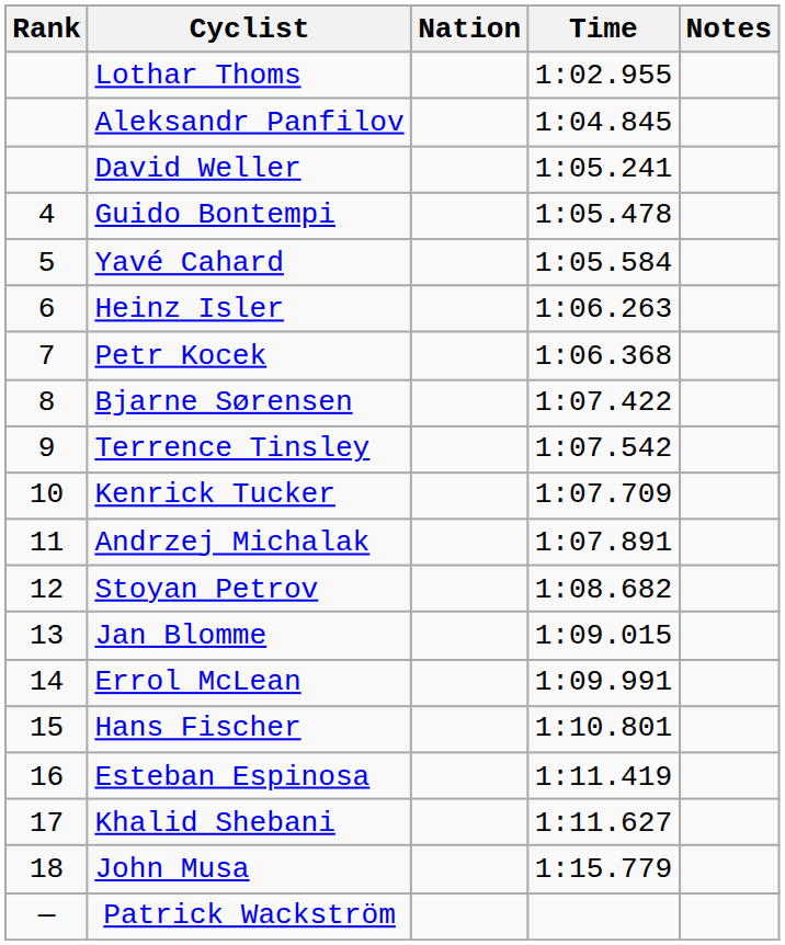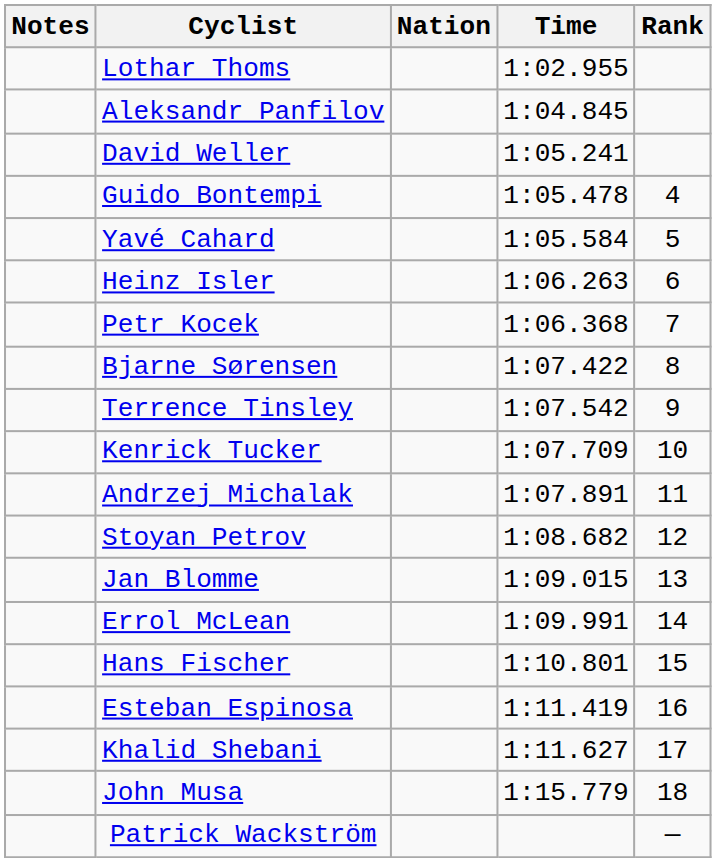columns swapped: Rank <-> Notes
